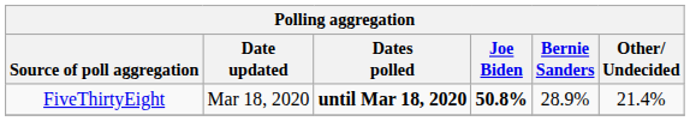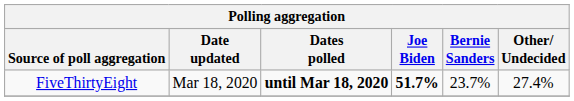FiveThirtyEight | Joe Biden: 50.8% -> 51.7%
FiveThirtyEight | Bernie Sanders: 28.9% -> 23.7%
FiveThirtyEight | Other/ Undecided: 21.4% -> 27.4%
